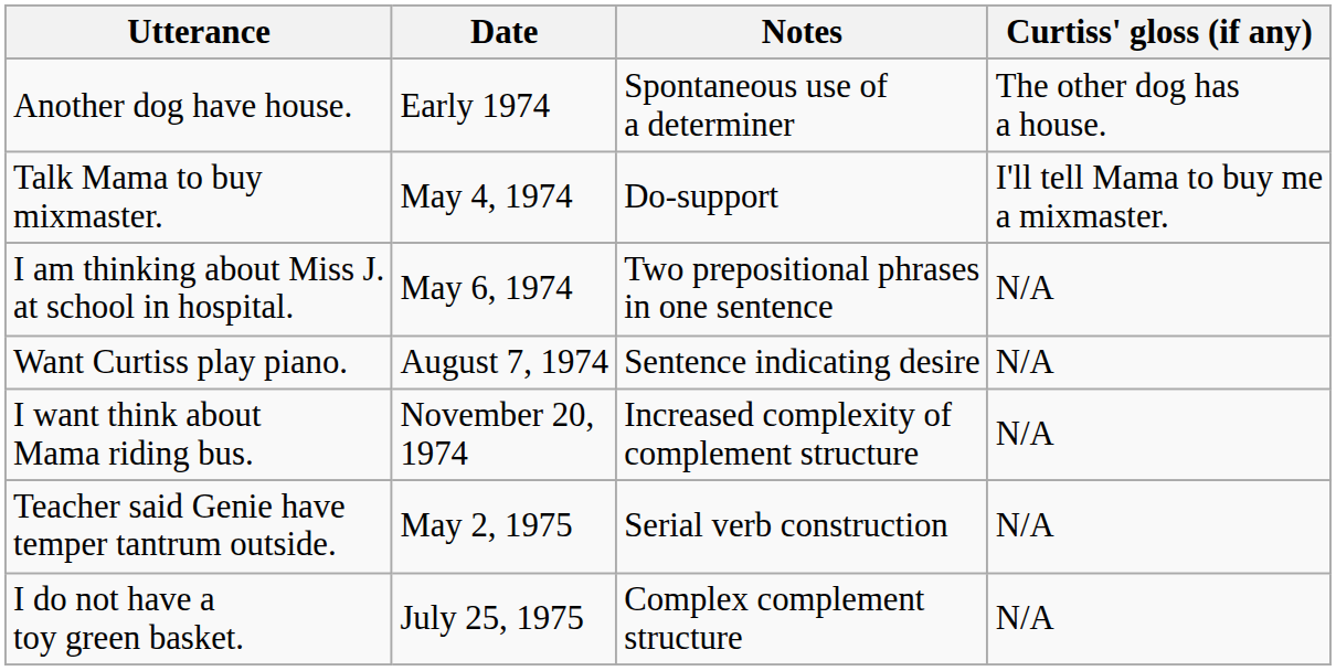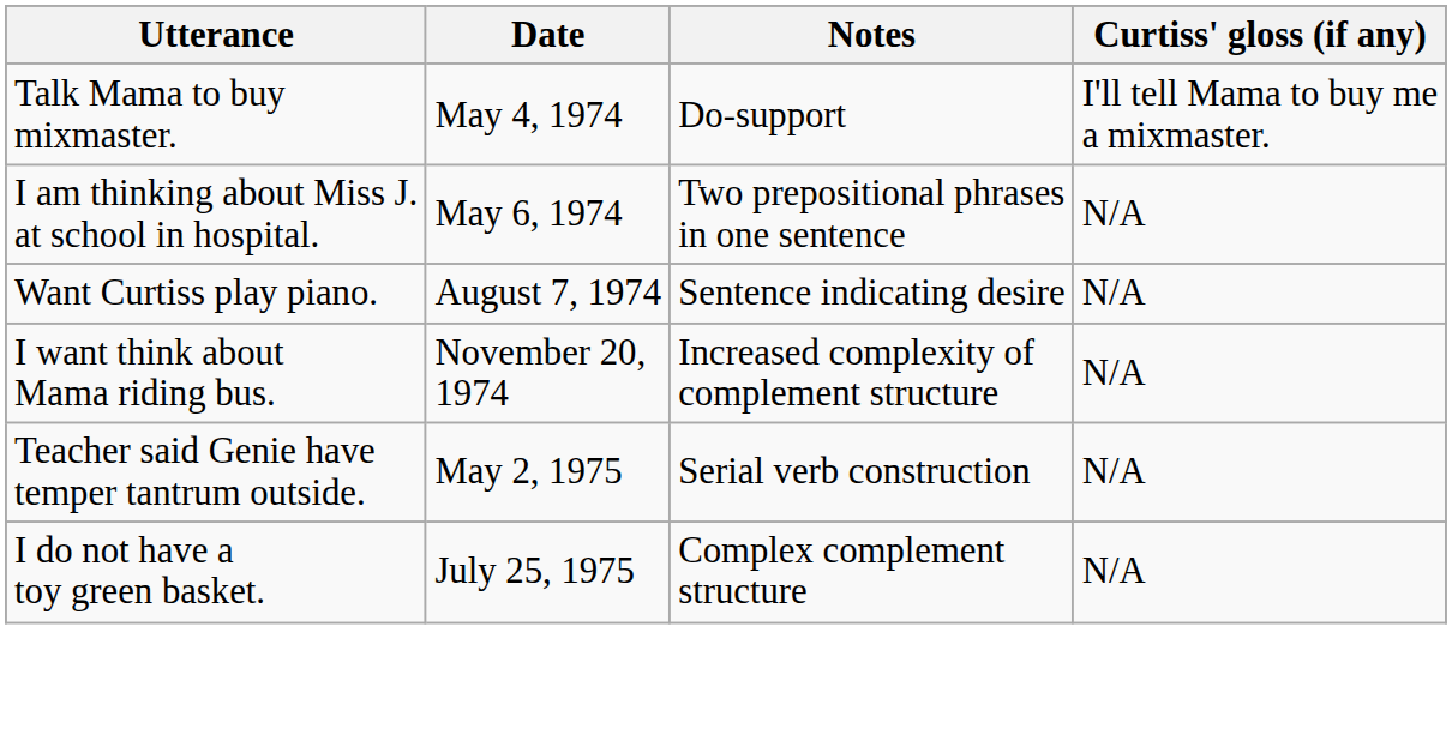- row: Another dog have house. | Early 1974 | Spontaneous use of a determiner | The other dog has a house.
